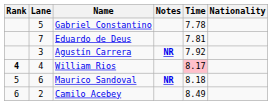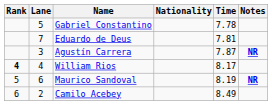columns swapped: Nationality <-> Notes
Agustín Carrera | Time: 7.92 -> 7.87
William Rios | Time: pink background -> no background
Maurico Sandoval | Time: 8.18 -> 8.19
